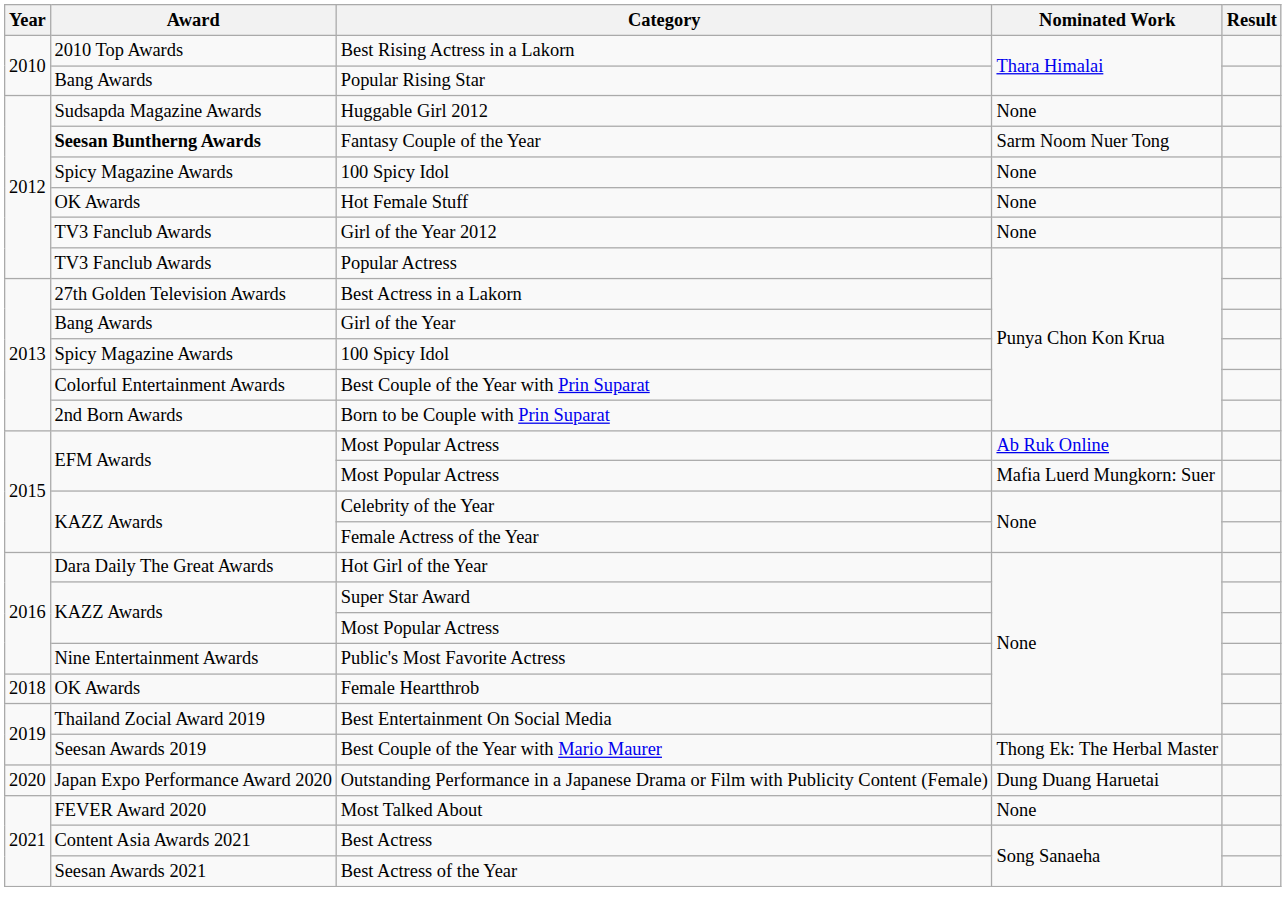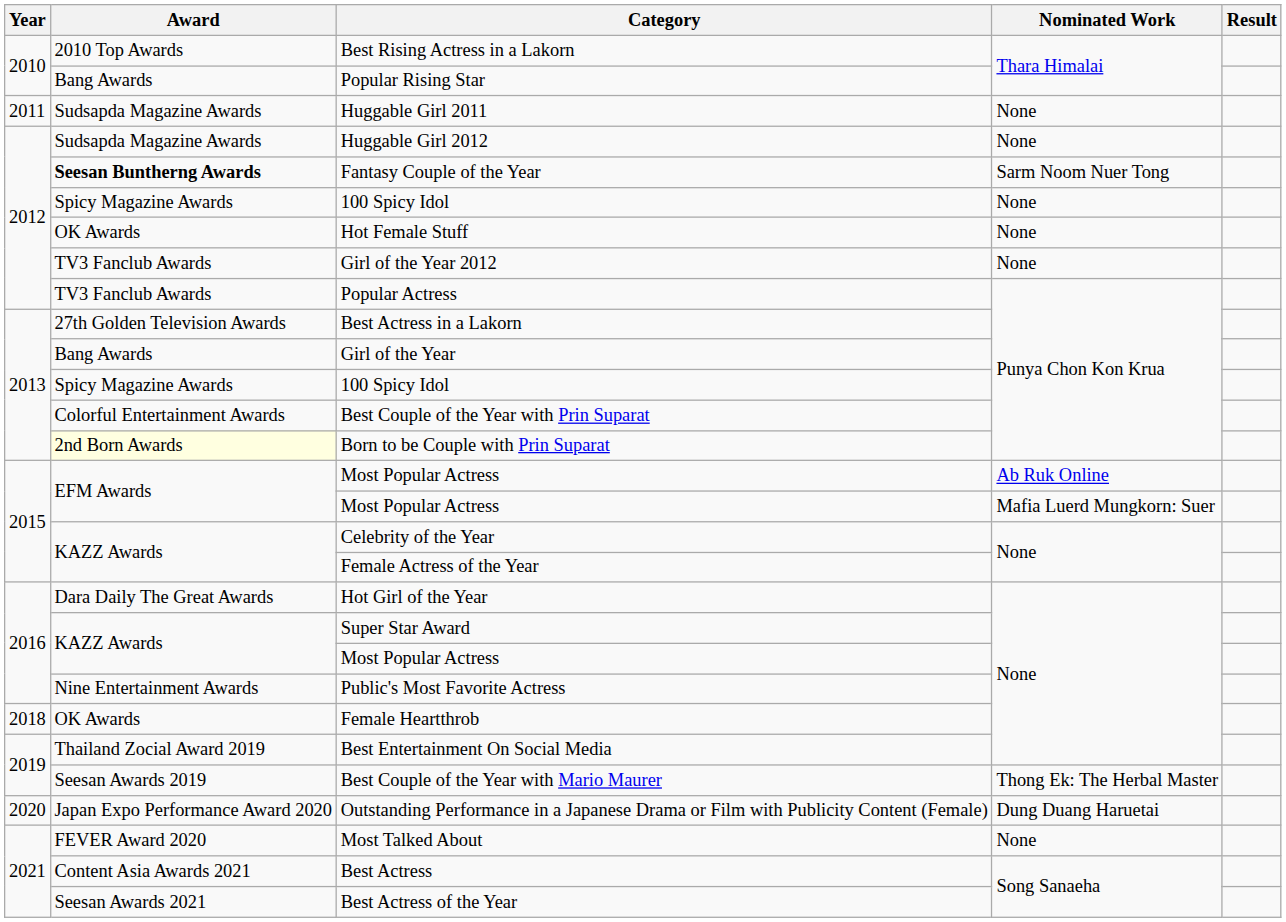+ row: 2011 | Sudsapda Magazine Awards | Huggable Girl 2011 | None
Born to be Couple with Prin Suparat | Award: no background -> lightyellow background
